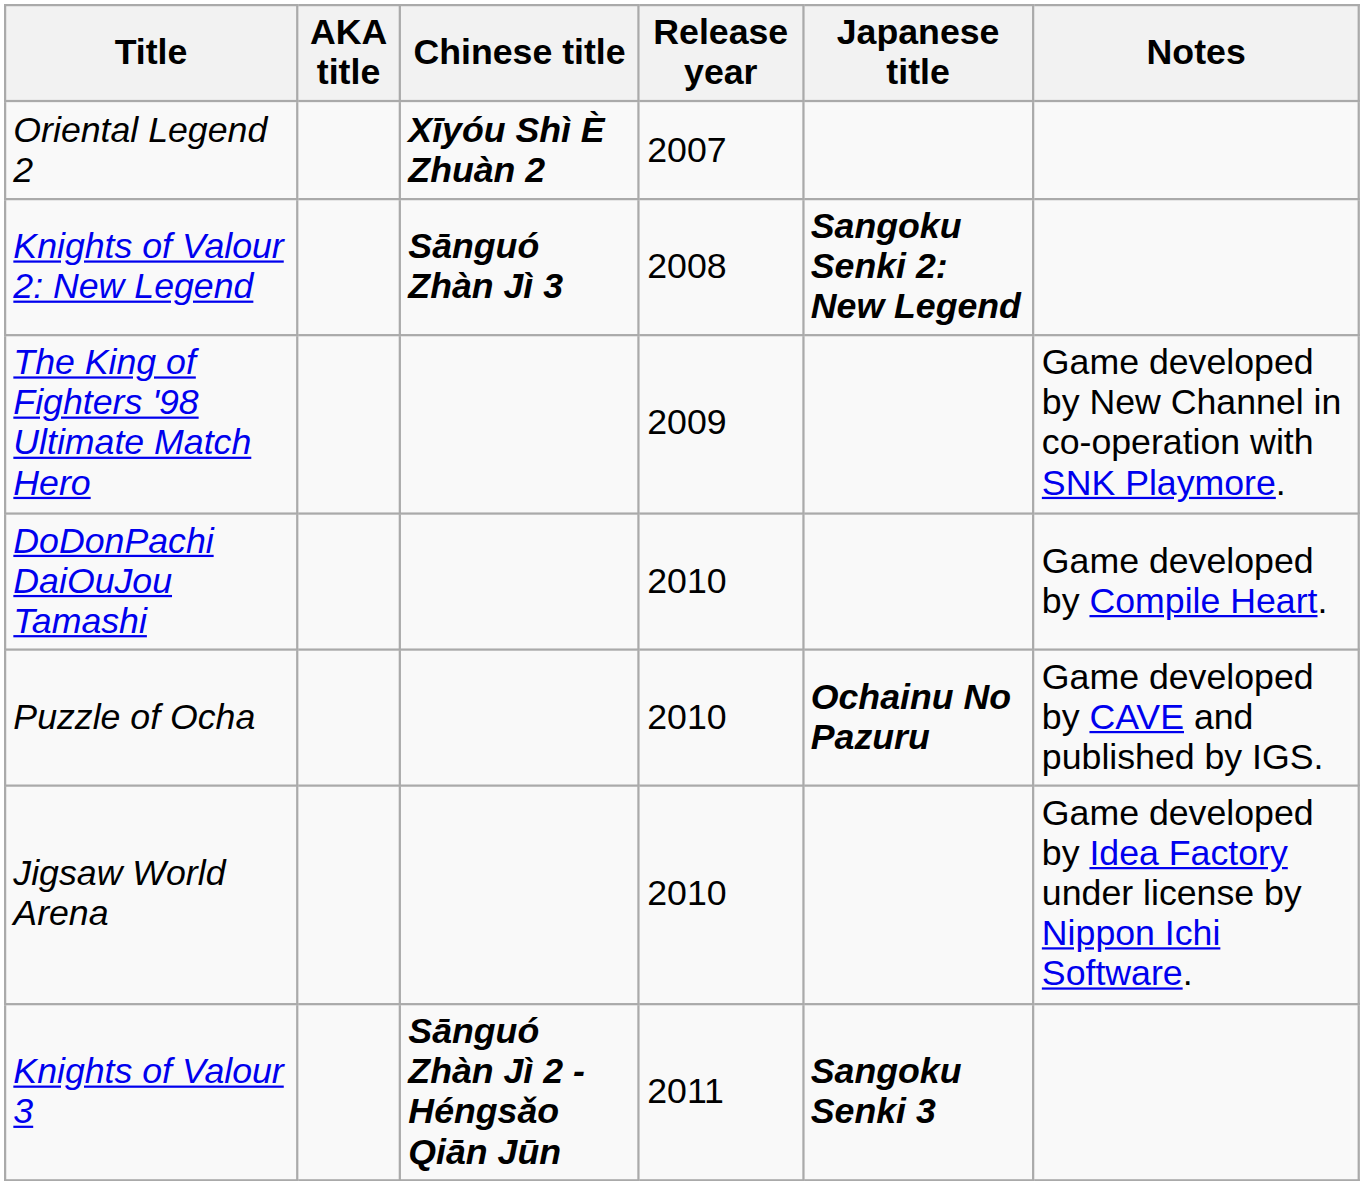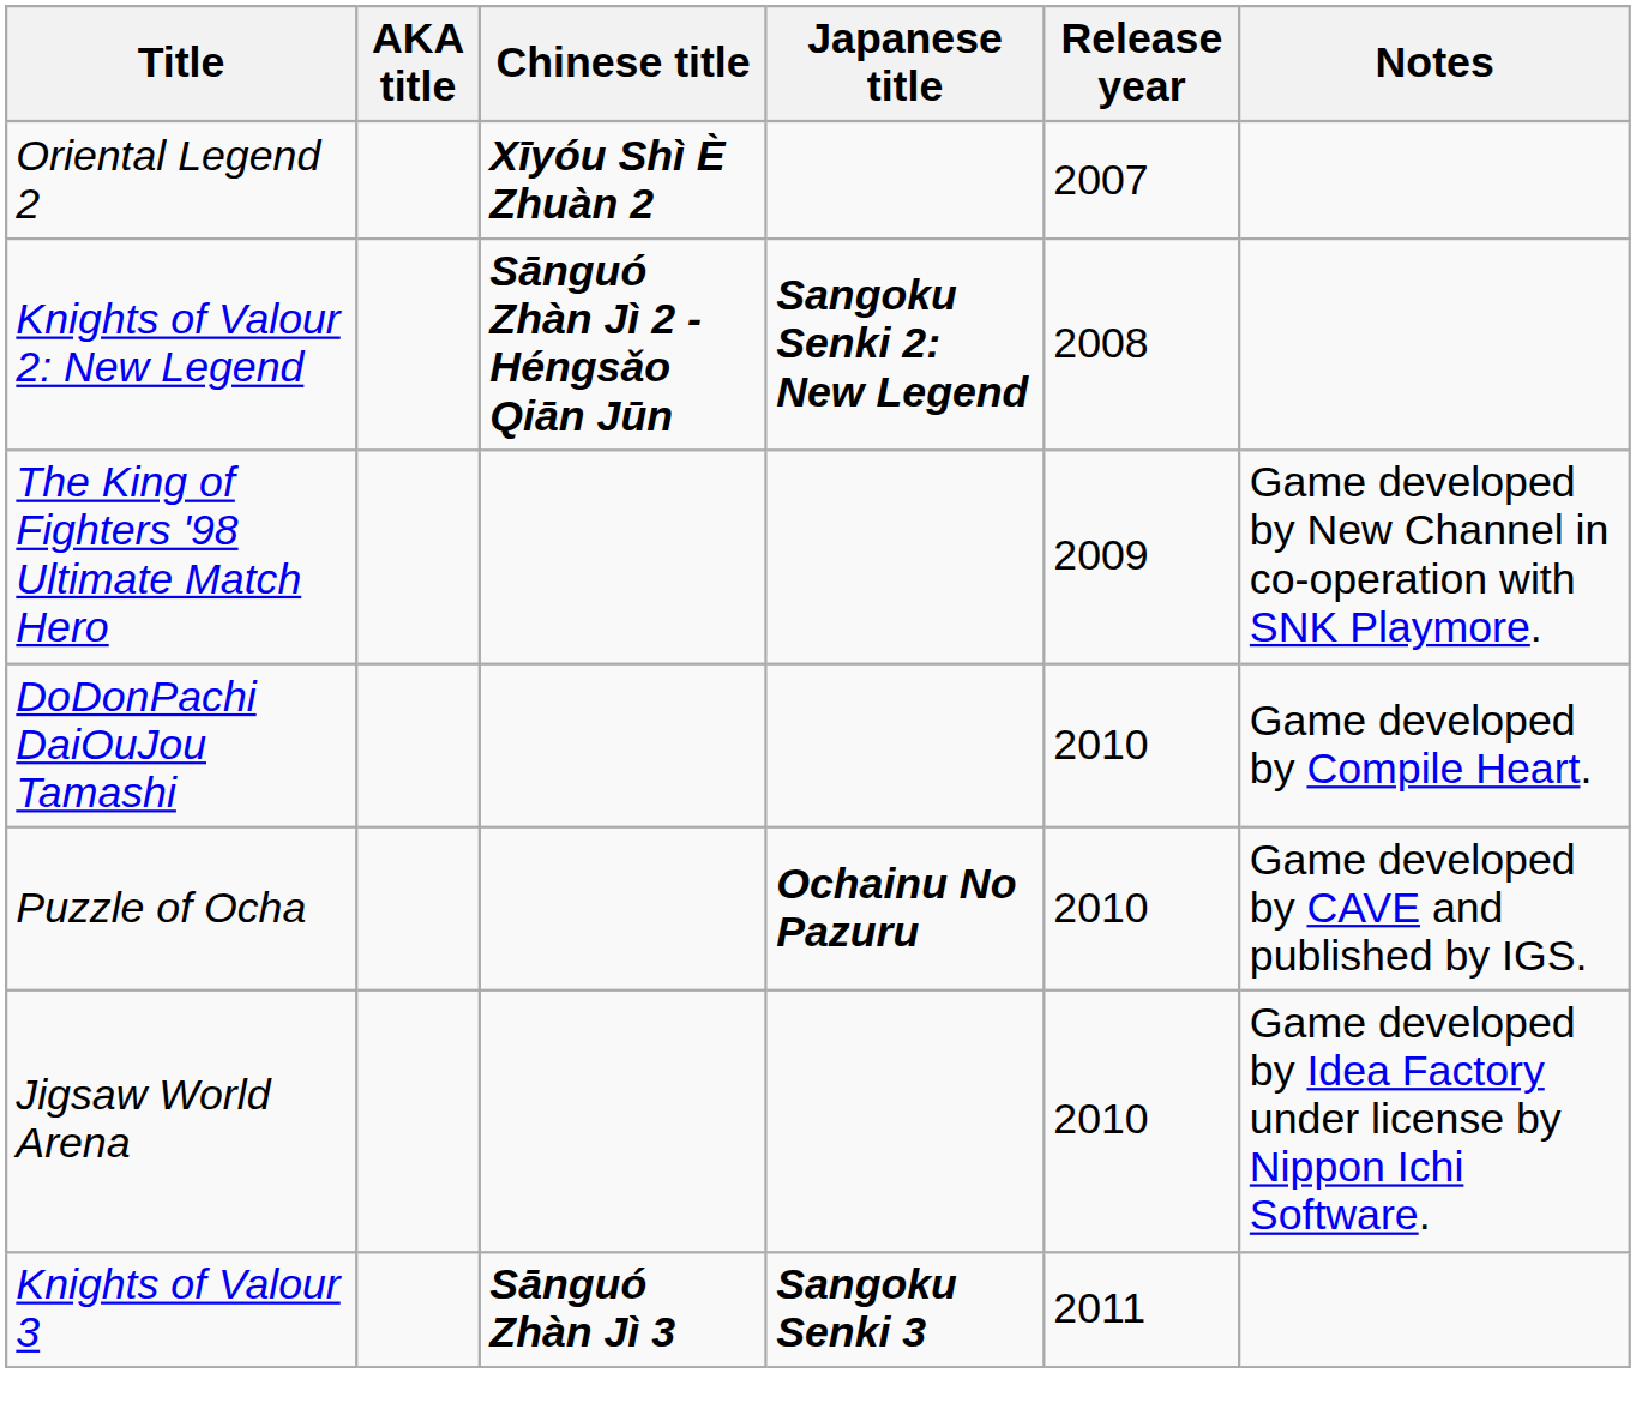columns swapped: Japanese title <-> Release year
Knights of Valour 2: New Legend | Chinese title: Sānguó Zhàn Jì 3 -> Sānguó Zhàn Jì 2 - Héngsǎo Qiān Jūn
Knights of Valour 3 | Chinese title: Sānguó Zhàn Jì 2 - Héngsǎo Qiān Jūn -> Sānguó Zhàn Jì 3
